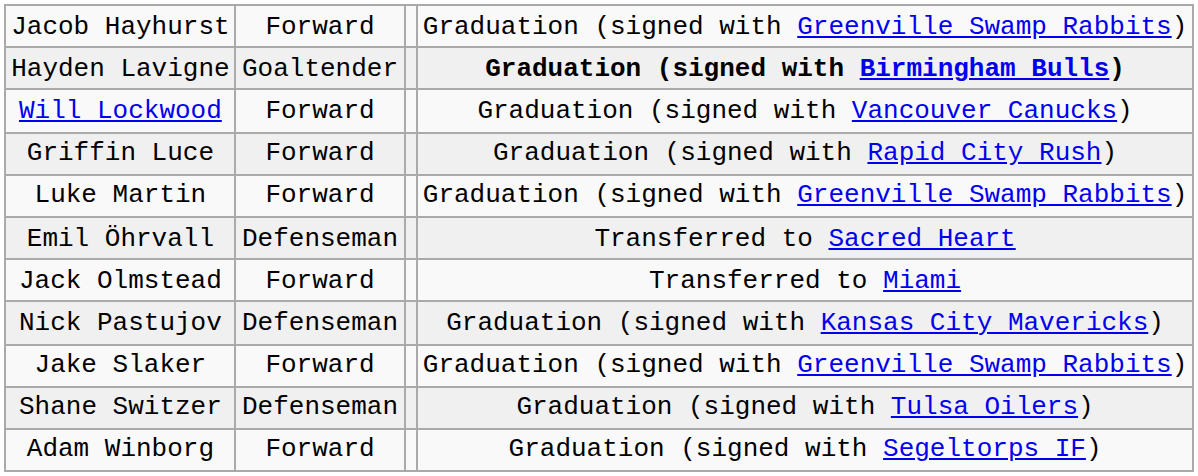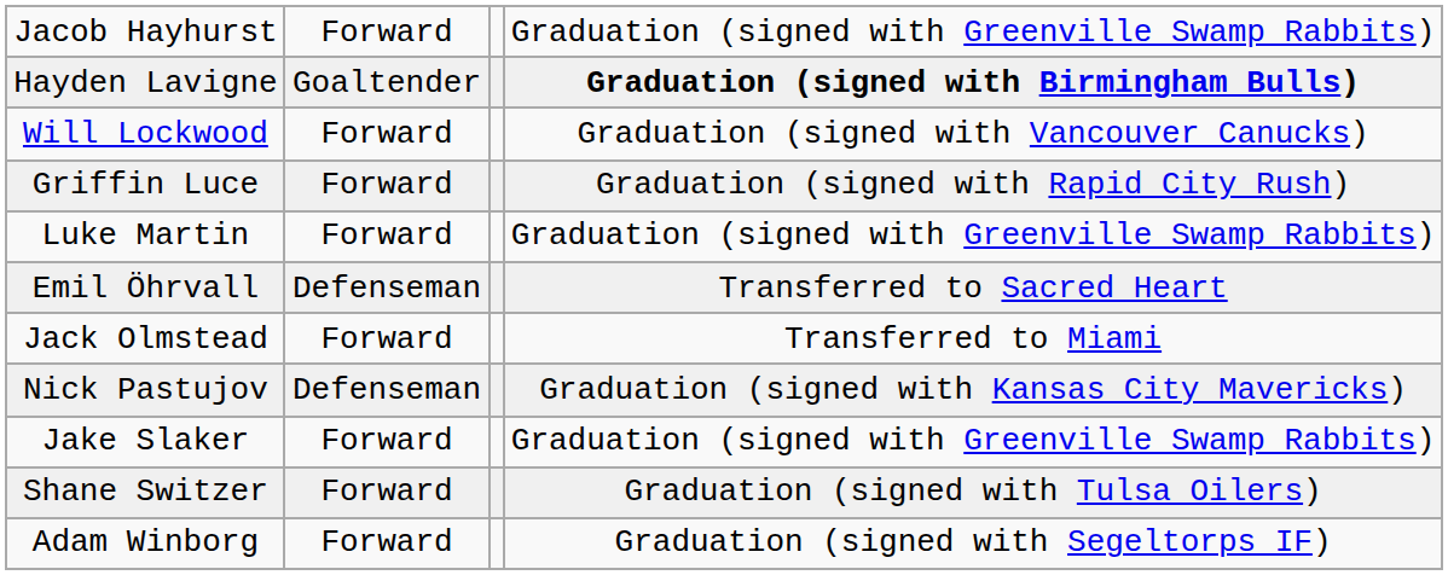Shane Switzer | column 2: Defenseman -> Forward
